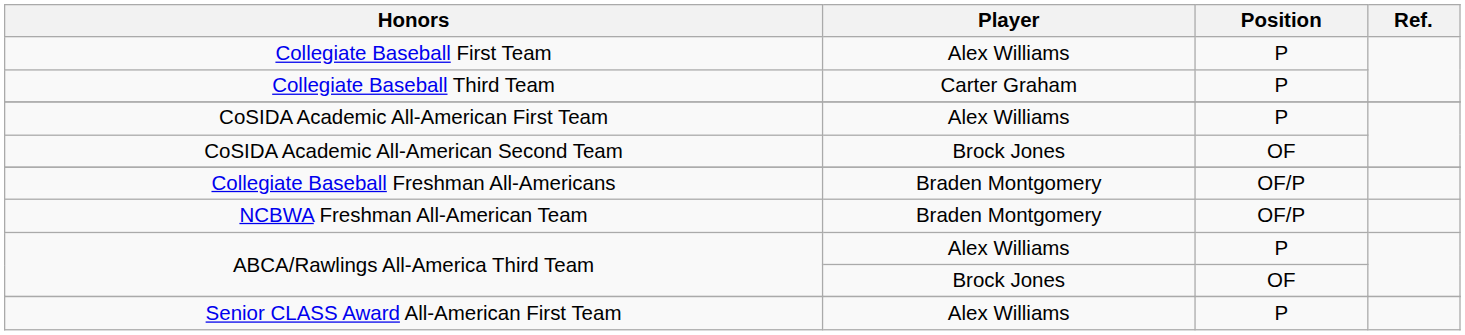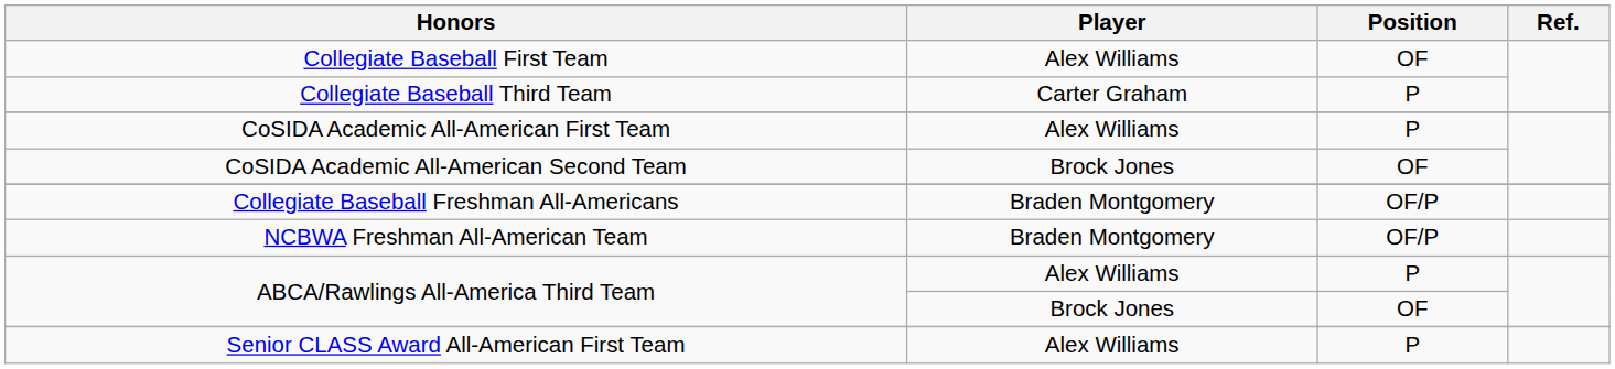Collegiate Baseball First Team | Position: P -> OF
